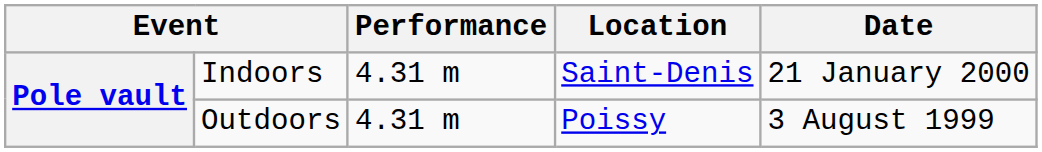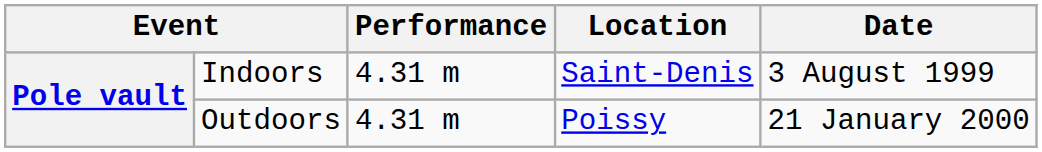Indoors | Date: 21 January 2000 -> 3 August 1999
Outdoors | Date: 3 August 1999 -> 21 January 2000
